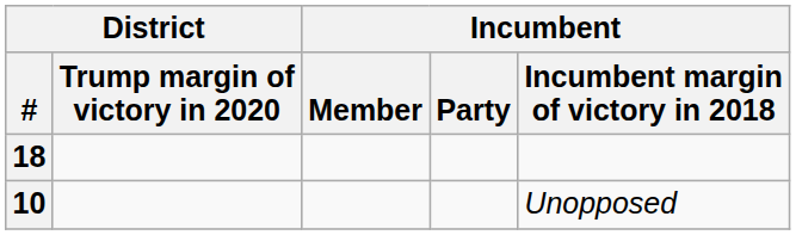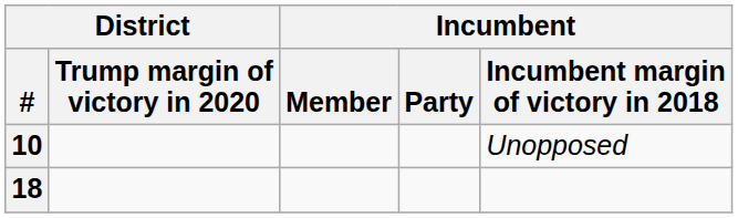rows swapped: 10 <-> 18
